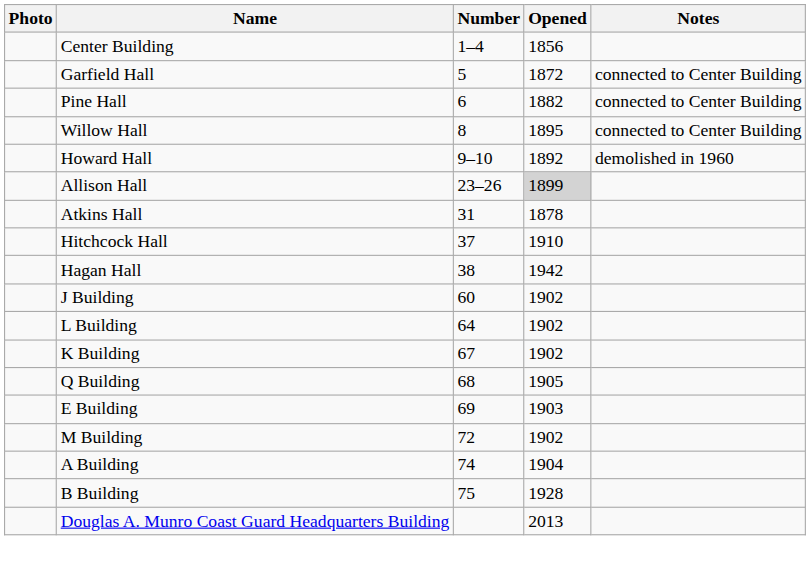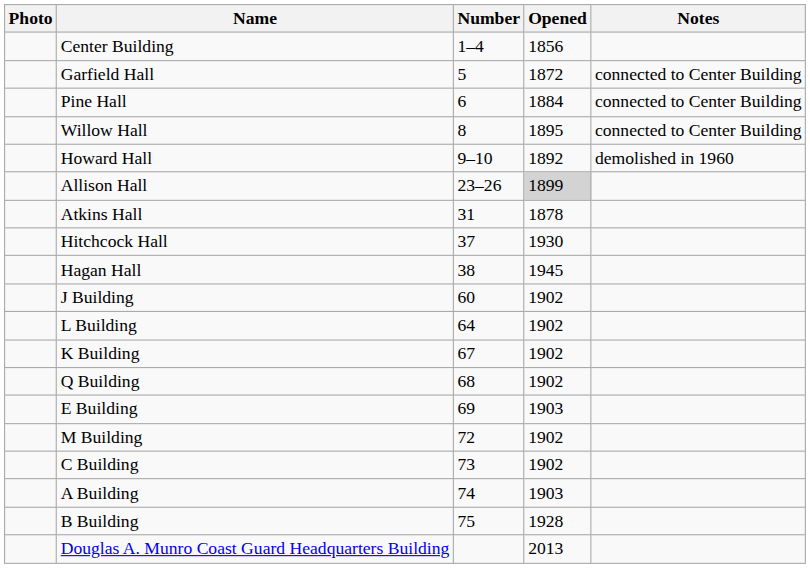Pine Hall | Opened: 1882 -> 1884
Hitchcock Hall | Opened: 1910 -> 1930
Hagan Hall | Opened: 1942 -> 1945
Q Building | Opened: 1905 -> 1902
+ row: C Building | 73 | 1902
A Building | Opened: 1904 -> 1903
